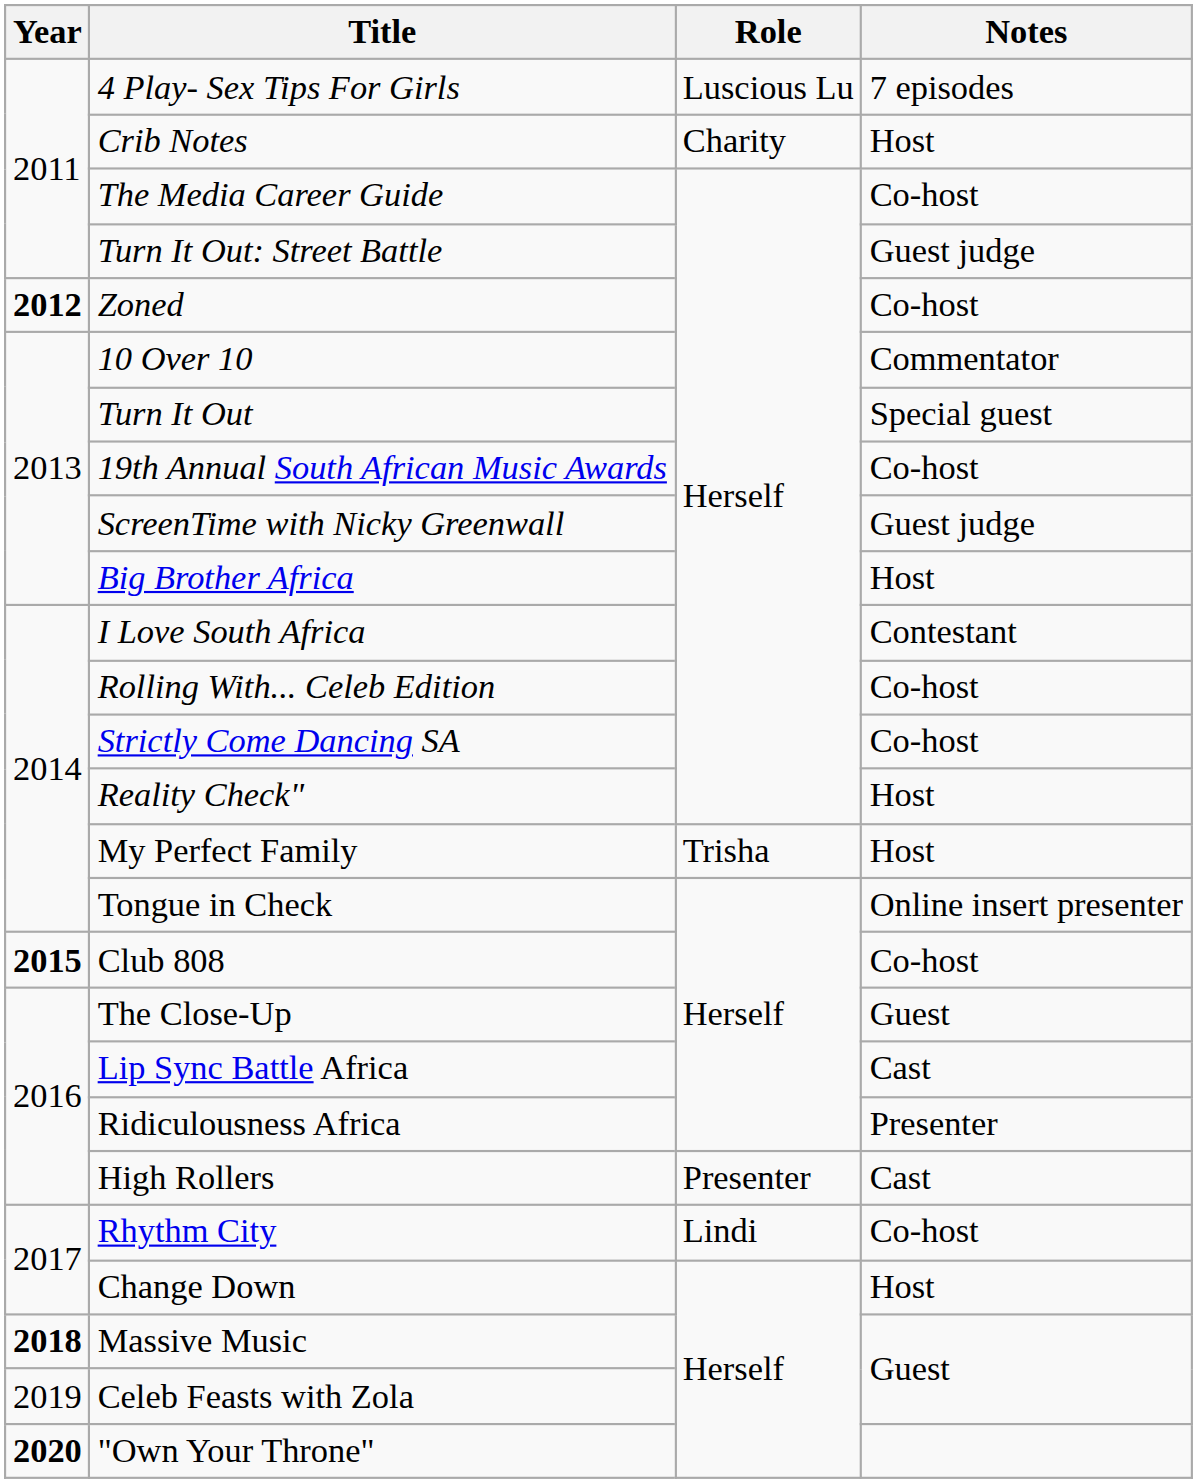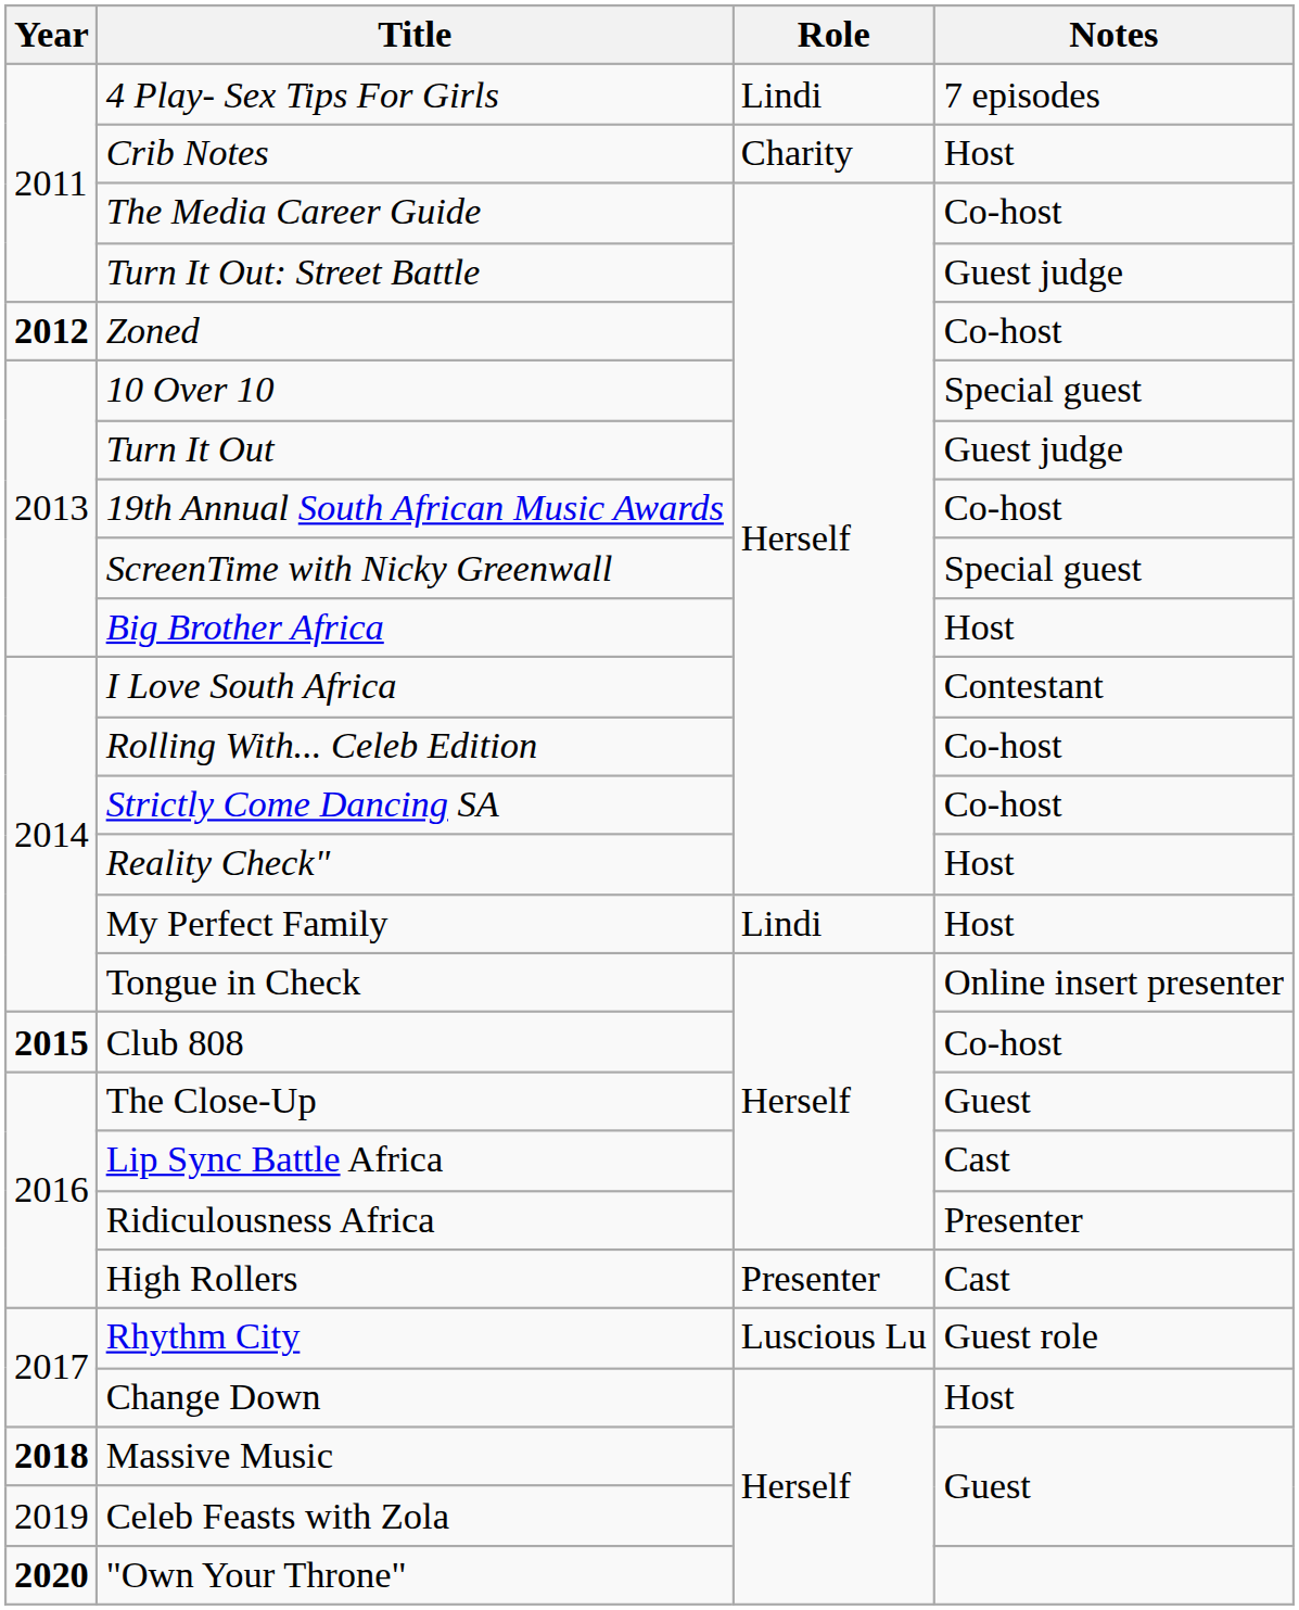4 Play- Sex Tips For Girls | Role: Luscious Lu -> Lindi
10 Over 10 | Notes: Commentator -> Special guest
Turn It Out | Notes: Special guest -> Guest judge
ScreenTime with Nicky Greenwall | Notes: Guest judge -> Special guest
My Perfect Family | Role: Trisha -> Lindi
Rhythm City | Role: Lindi -> Luscious Lu
Rhythm City | Notes: Co-host -> Guest role
